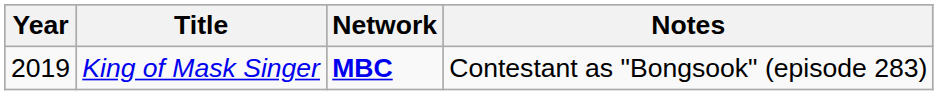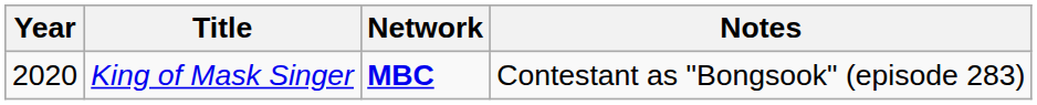King of Mask Singer | Year: 2019 -> 2020
